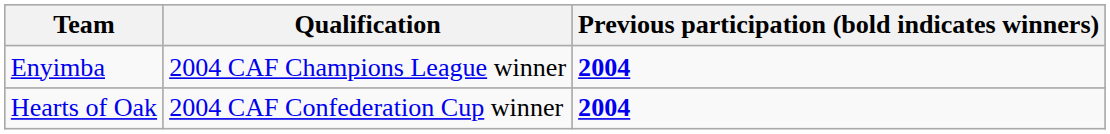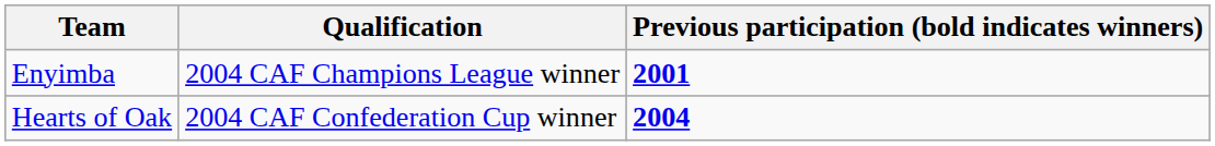Enyimba | Previous participation (bold indicates winners): 2004 -> 2001
